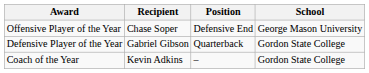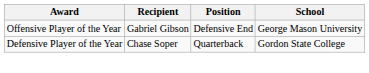Offensive Player of the Year | Recipient: Chase Soper -> Gabriel Gibson
Defensive Player of the Year | Recipient: Gabriel Gibson -> Chase Soper
- row: Coach of the Year | Kevin Adkins | – | Gordon State College
